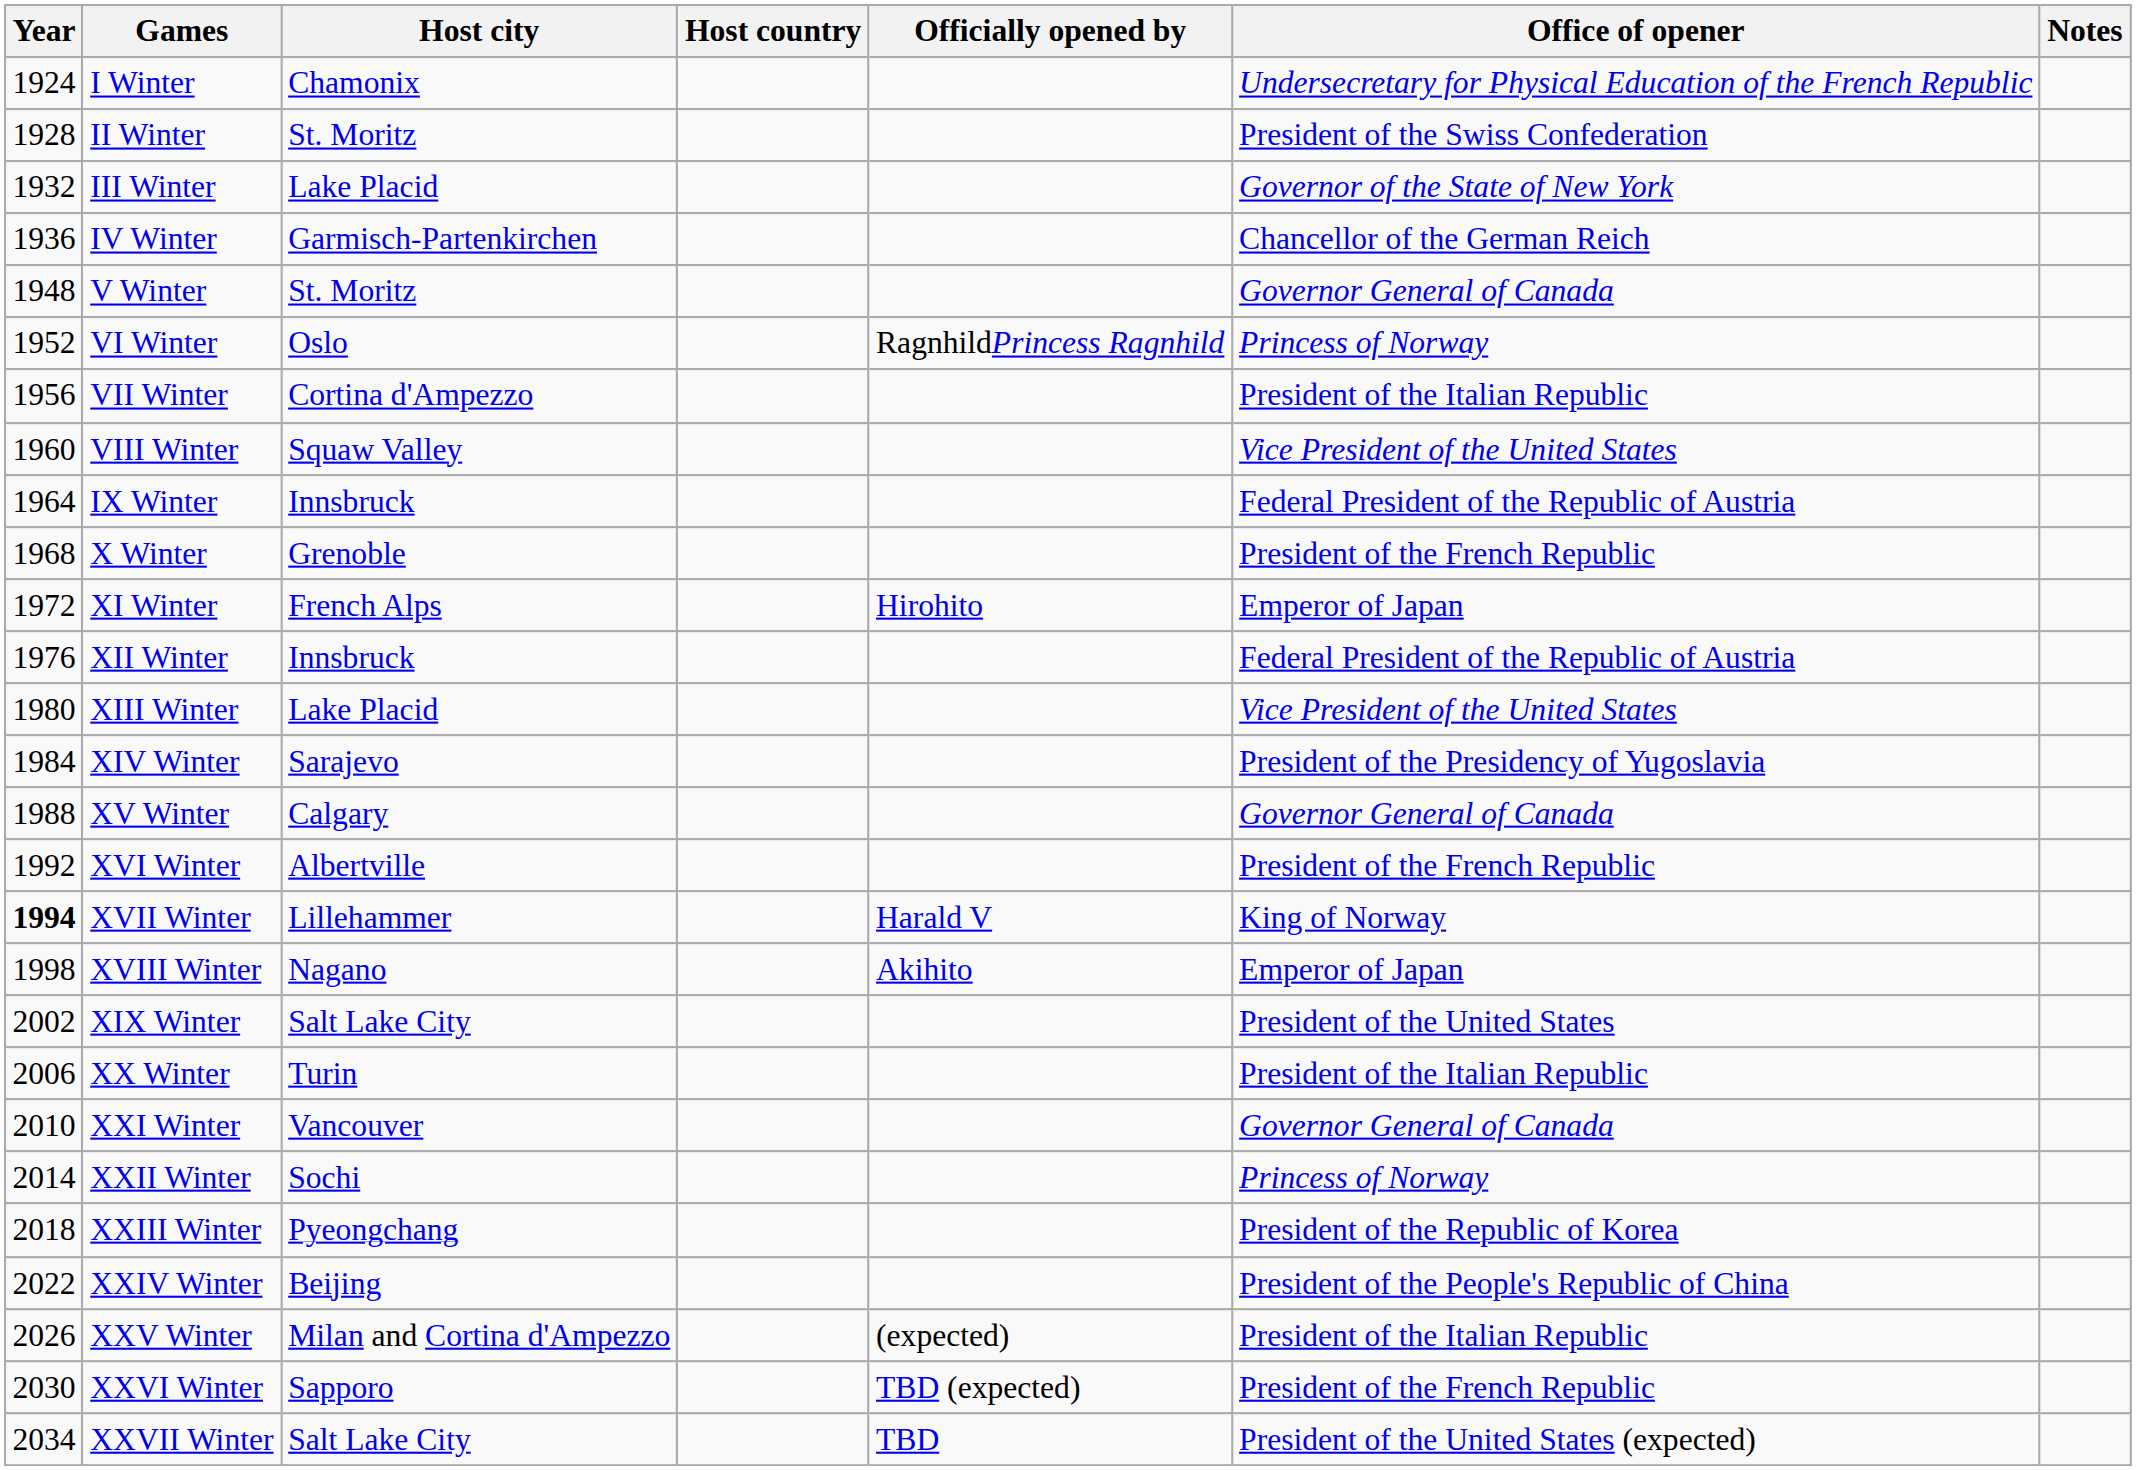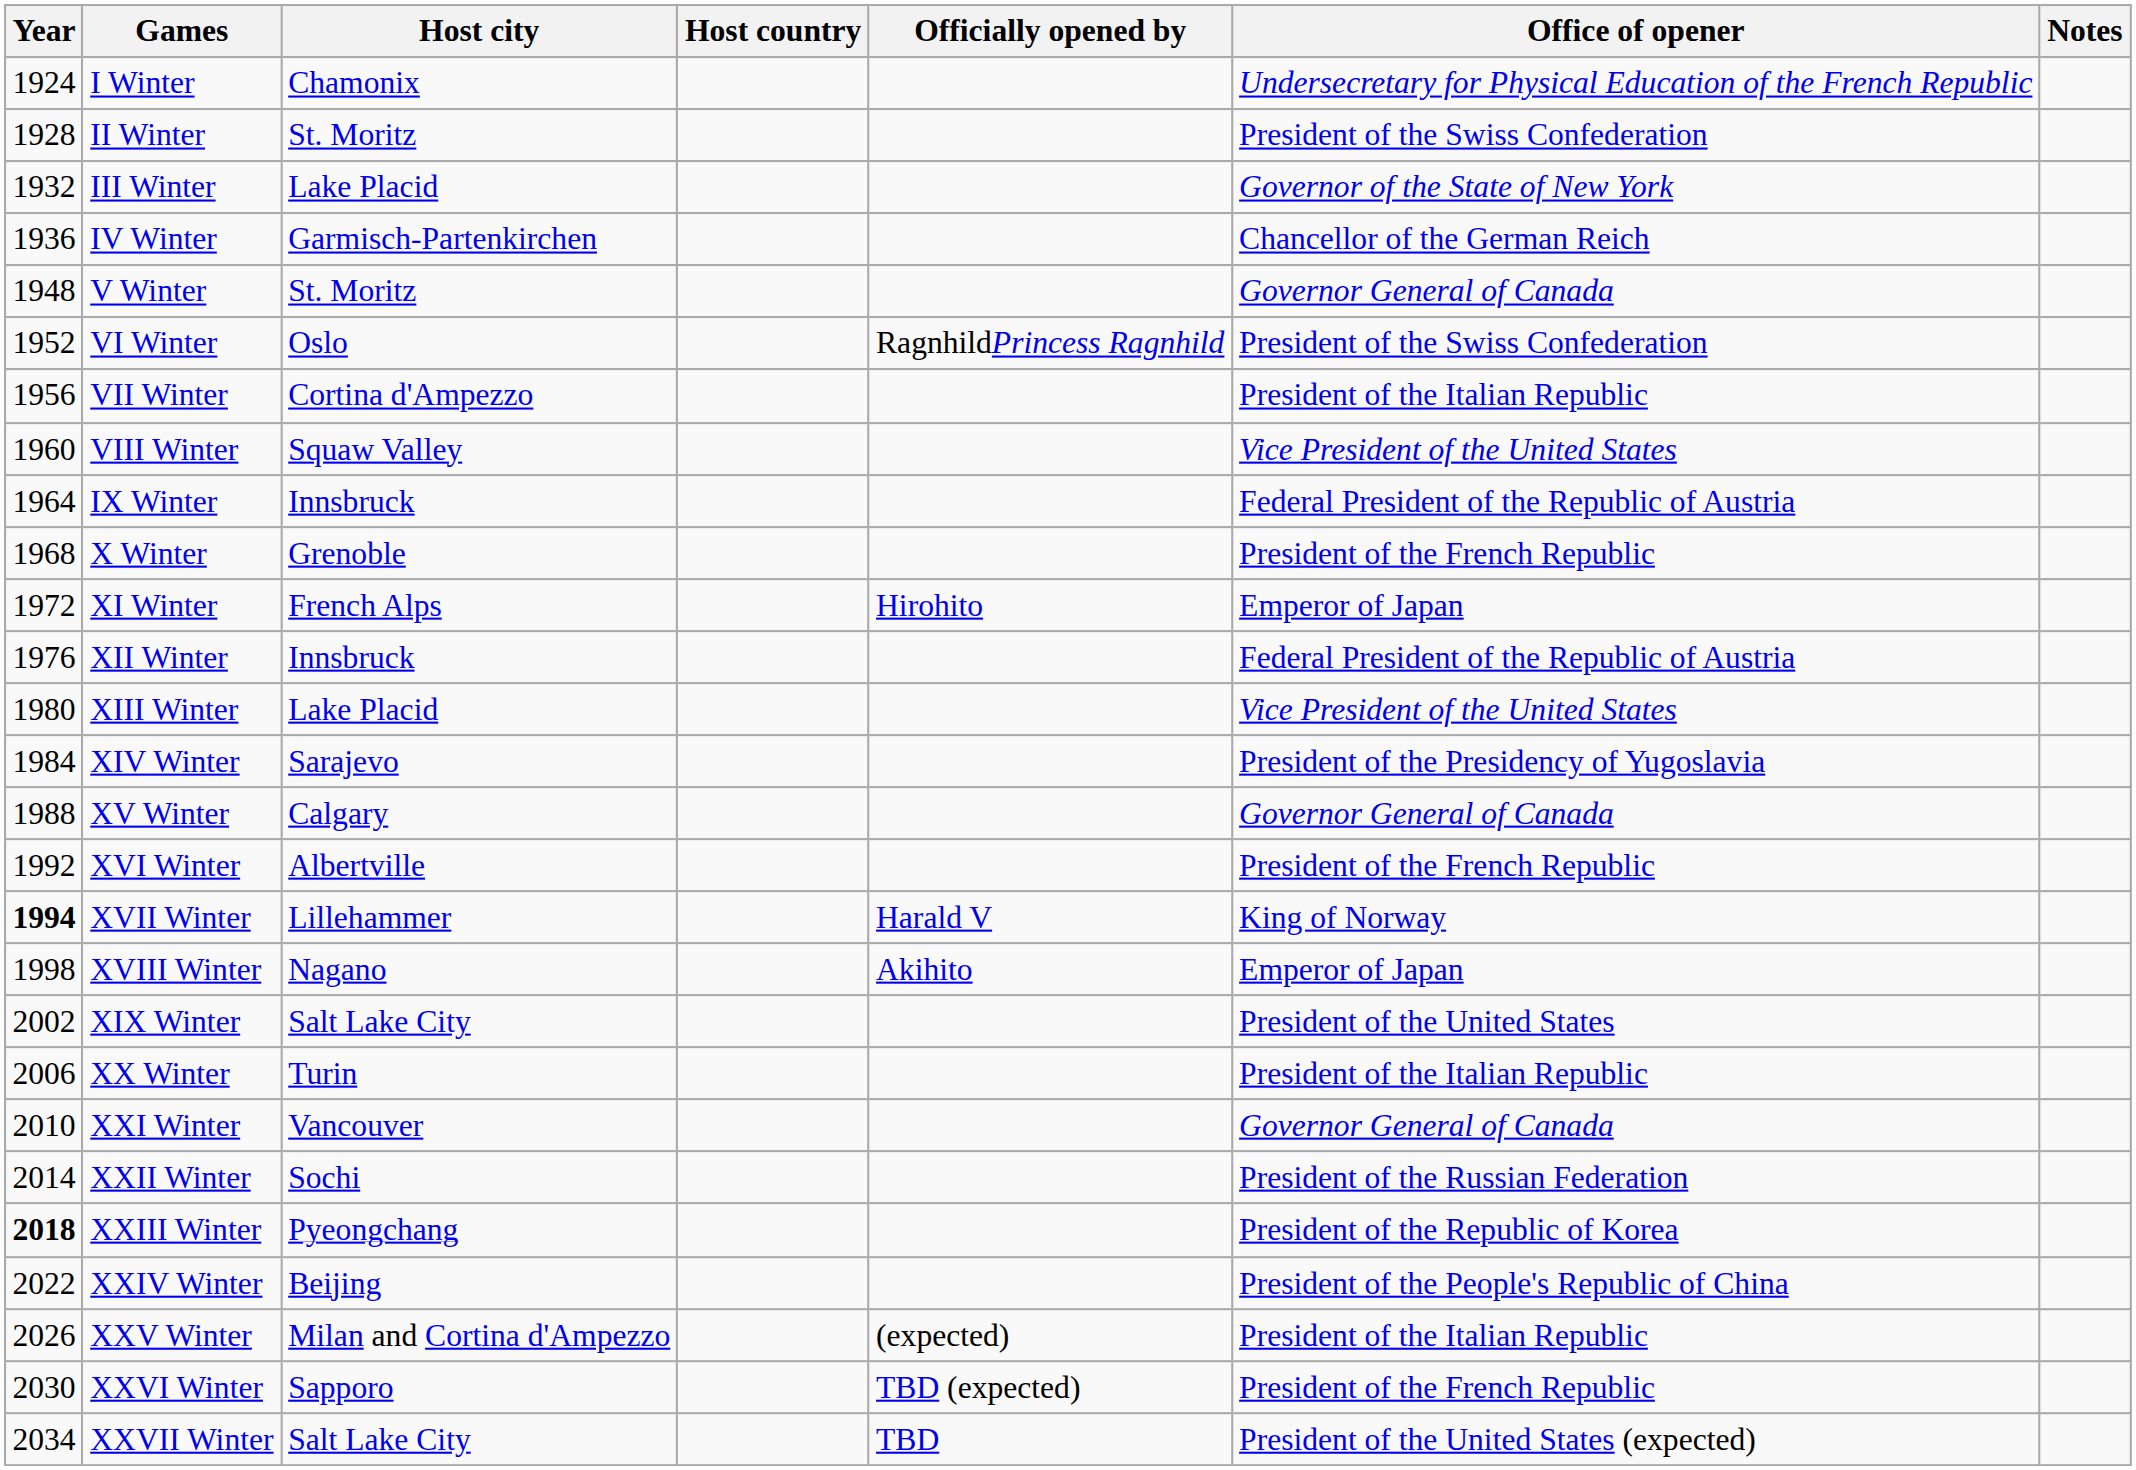VI Winter | Office of opener: Princess of Norway -> President of the Swiss Confederation
XXII Winter | Office of opener: Princess of Norway -> President of the Russian Federation
XXIII Winter | Year: normal -> bold
